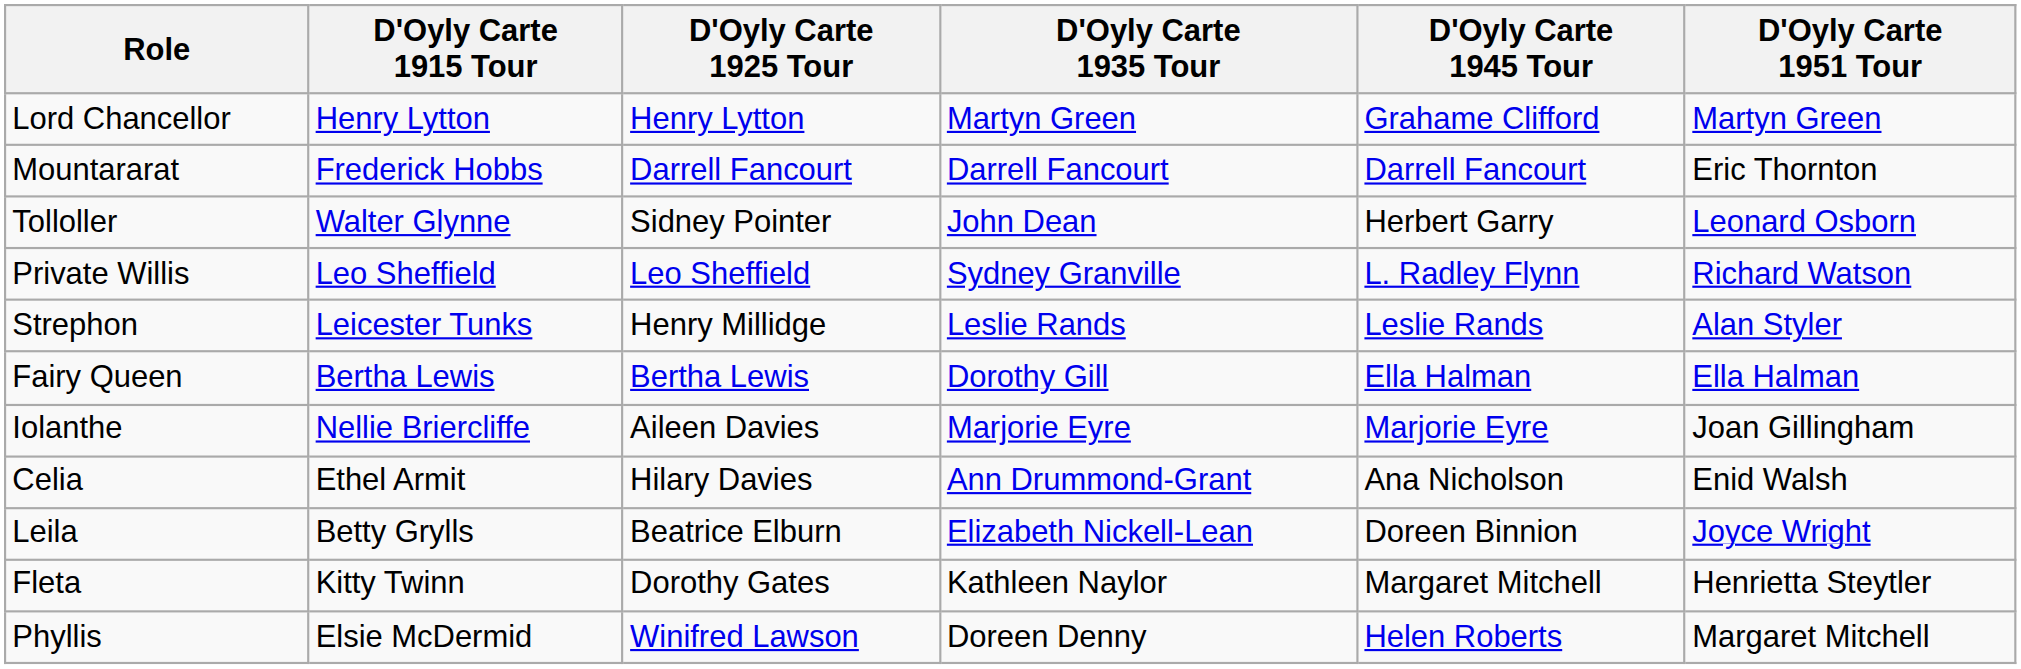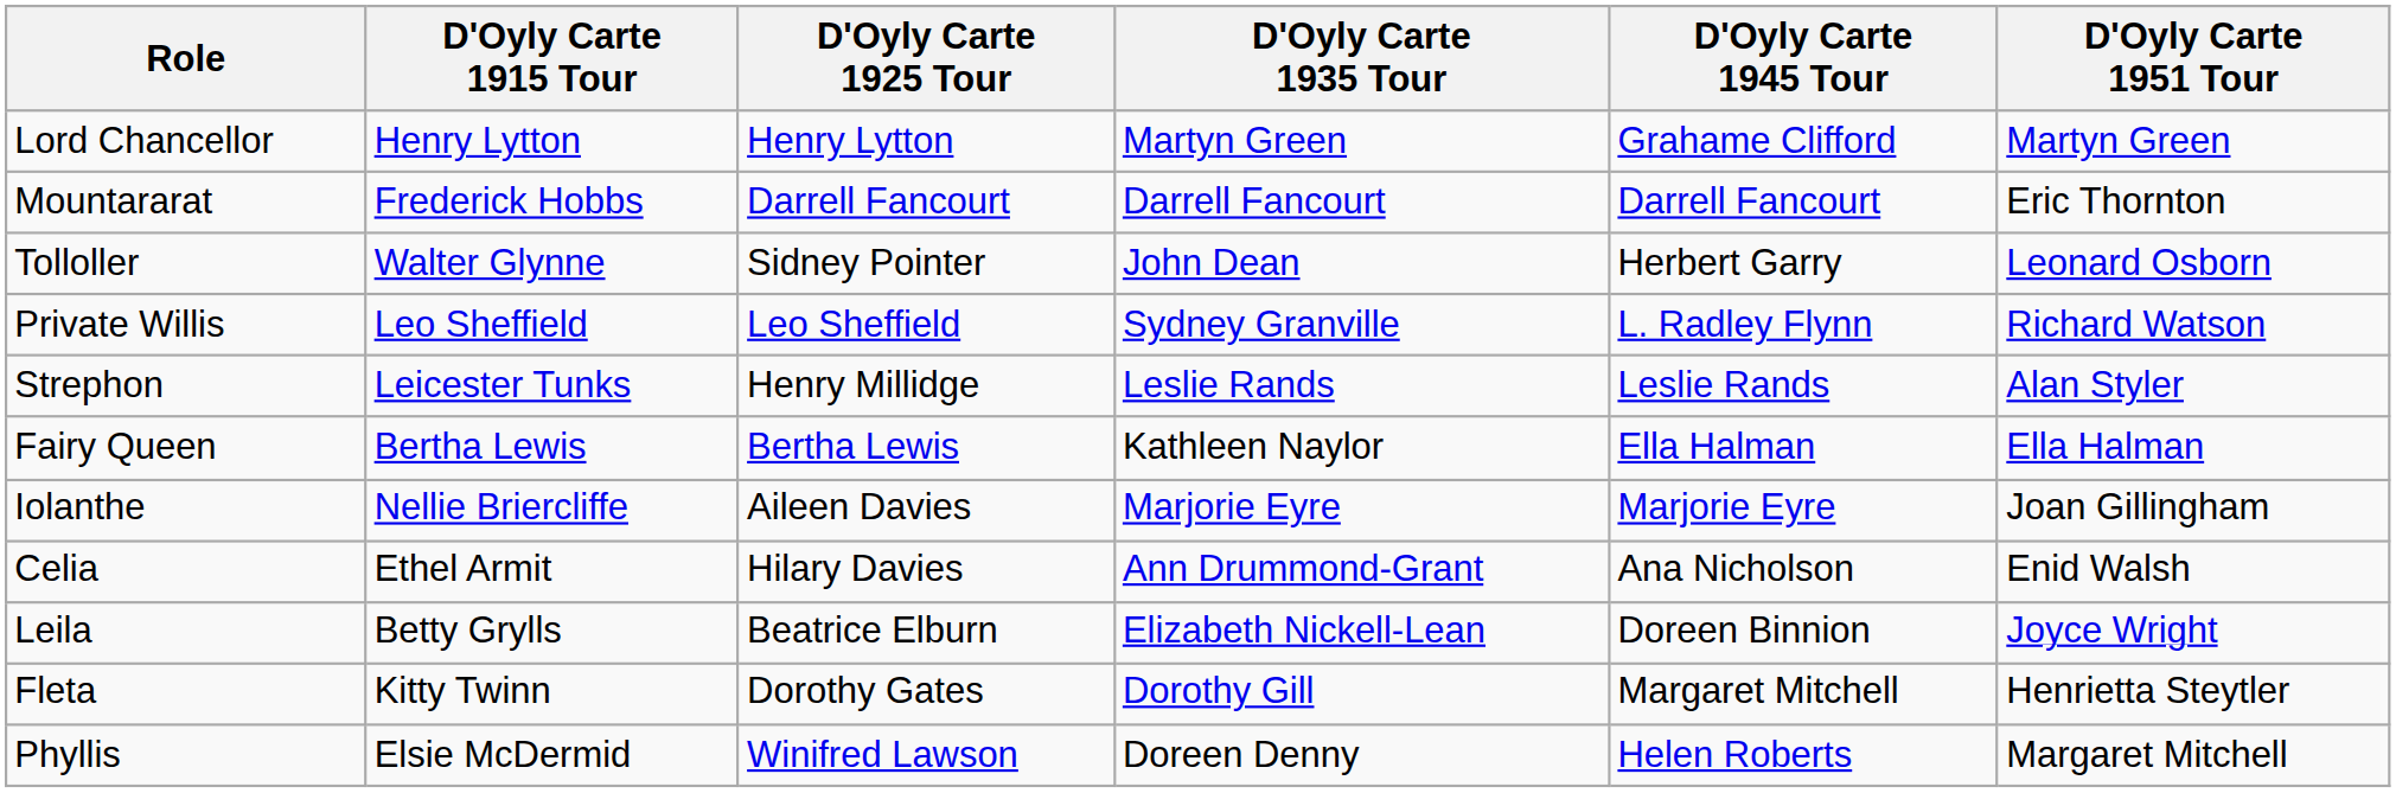Fairy Queen | D'Oyly Carte 1935 Tour: Dorothy Gill -> Kathleen Naylor
Fleta | D'Oyly Carte 1935 Tour: Kathleen Naylor -> Dorothy Gill
